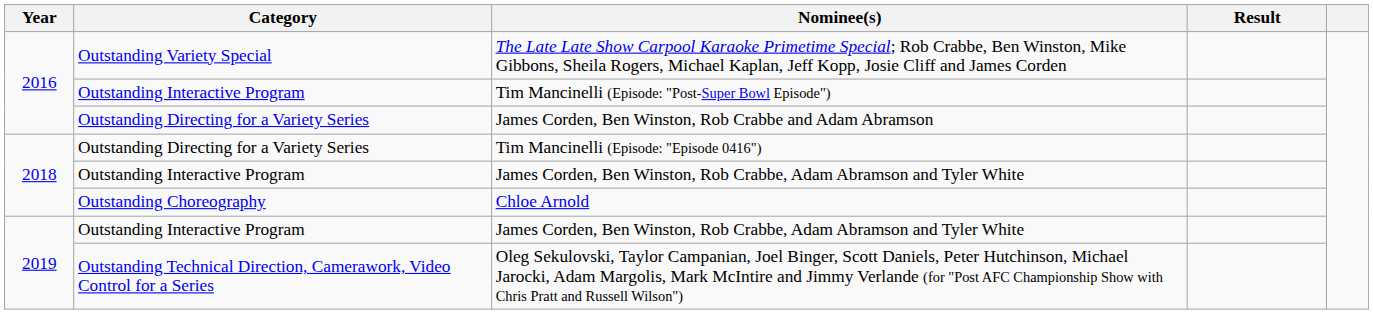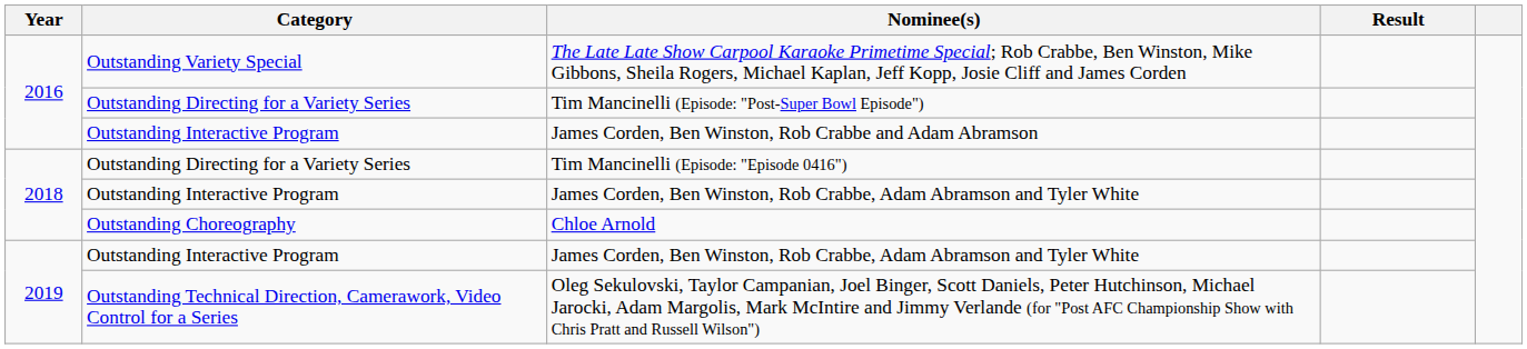Tim Mancinelli (Episode: "Post-Super Bowl Episode") | Category: Outstanding Interactive Program -> Outstanding Directing for a Variety Series
James Corden, Ben Winston, Rob Crabbe and Adam Abramson | Category: Outstanding Directing for a Variety Series -> Outstanding Interactive Program
